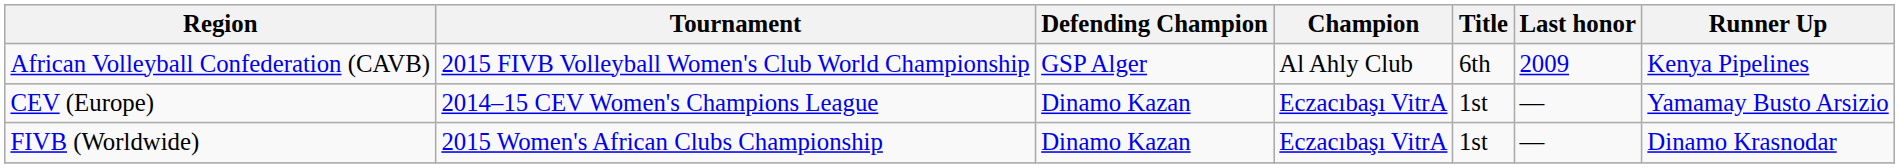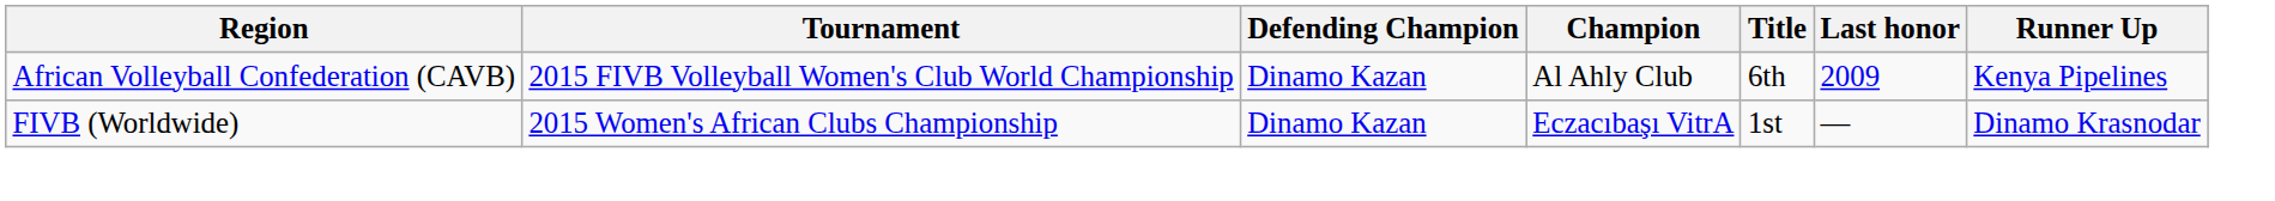African Volleyball Confederation (CAVB) | Defending Champion: GSP Alger -> Dinamo Kazan
- row: CEV (Europe) | 2014–15 CEV Women's Champions League | Dinamo Kazan | Eczacıbaşı VitrA | 1st | — | Yamamay Busto Arsizio
